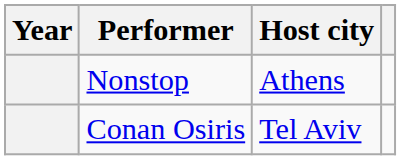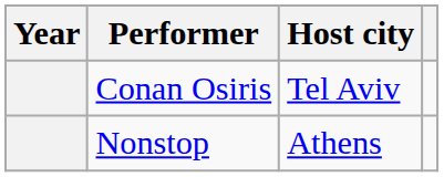rows swapped: Nonstop <-> Conan Osiris
